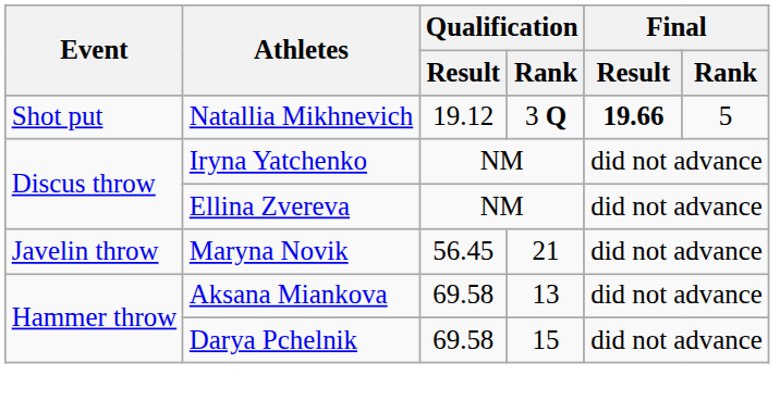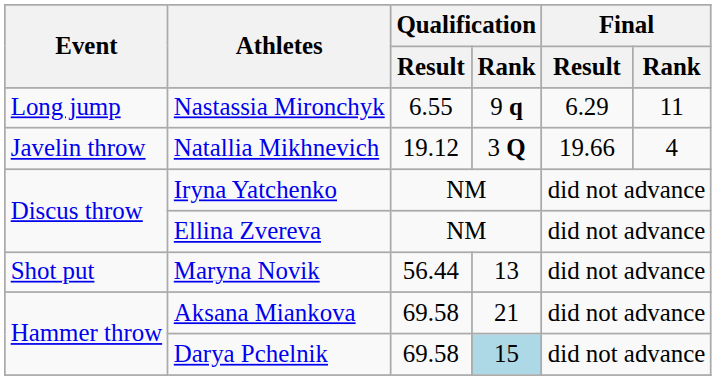+ row: Long jump | Nastassia Mironchyk | 6.55 | 9 q | 6.29 | 11
Natallia Mikhnevich | Event: Shot put -> Javelin throw
Natallia Mikhnevich | Final / Result: bold -> normal
Natallia Mikhnevich | Final / Rank: 5 -> 4
Maryna Novik | Event: Javelin throw -> Shot put
Maryna Novik | Qualification / Result: 56.45 -> 56.44
Maryna Novik | Qualification / Rank: 21 -> 13
Aksana Miankova | Qualification / Rank: 13 -> 21
Darya Pchelnik | Qualification / Rank: no background -> lightblue background
